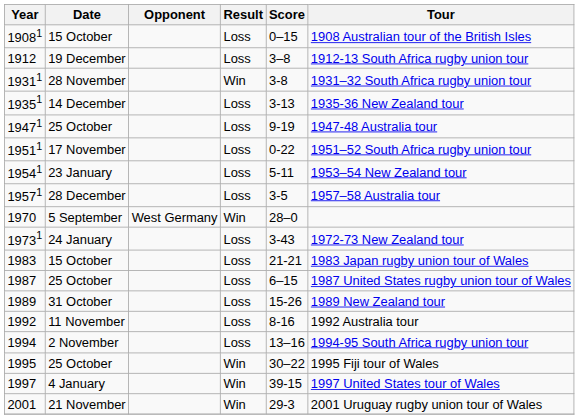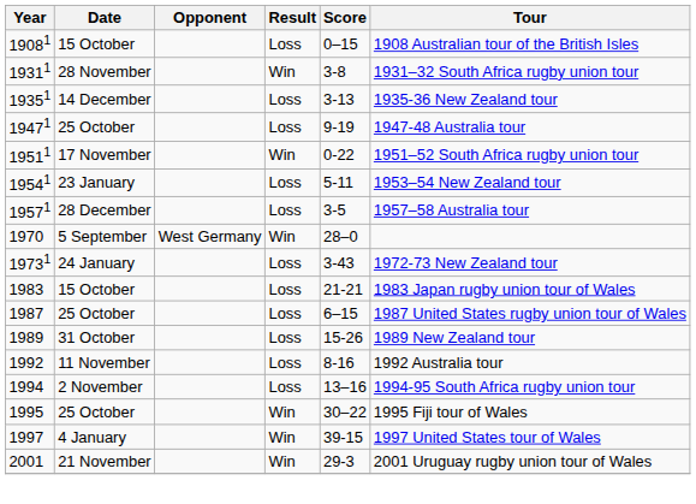- row: 1912 | 19 December | Loss | 3–8 | 1912-13 South Africa rugby union tour
19511 | Result: Loss -> Win
